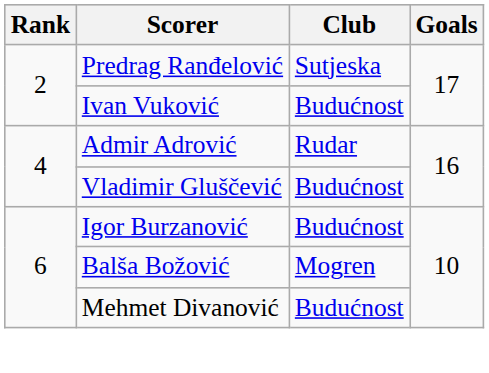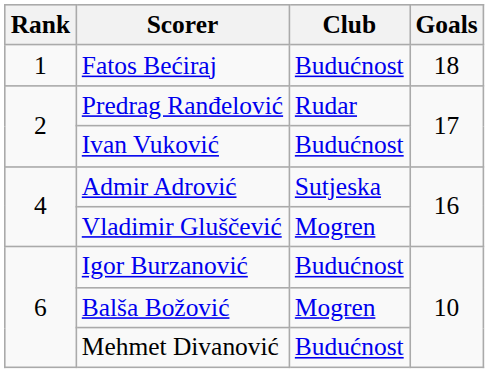+ row: 1 | Fatos Bećiraj | Budućnost | 18
Predrag Ranđelović | Club: Sutjeska -> Rudar
Admir Adrović | Club: Rudar -> Sutjeska
Vladimir Gluščević | Club: Budućnost -> Mogren
